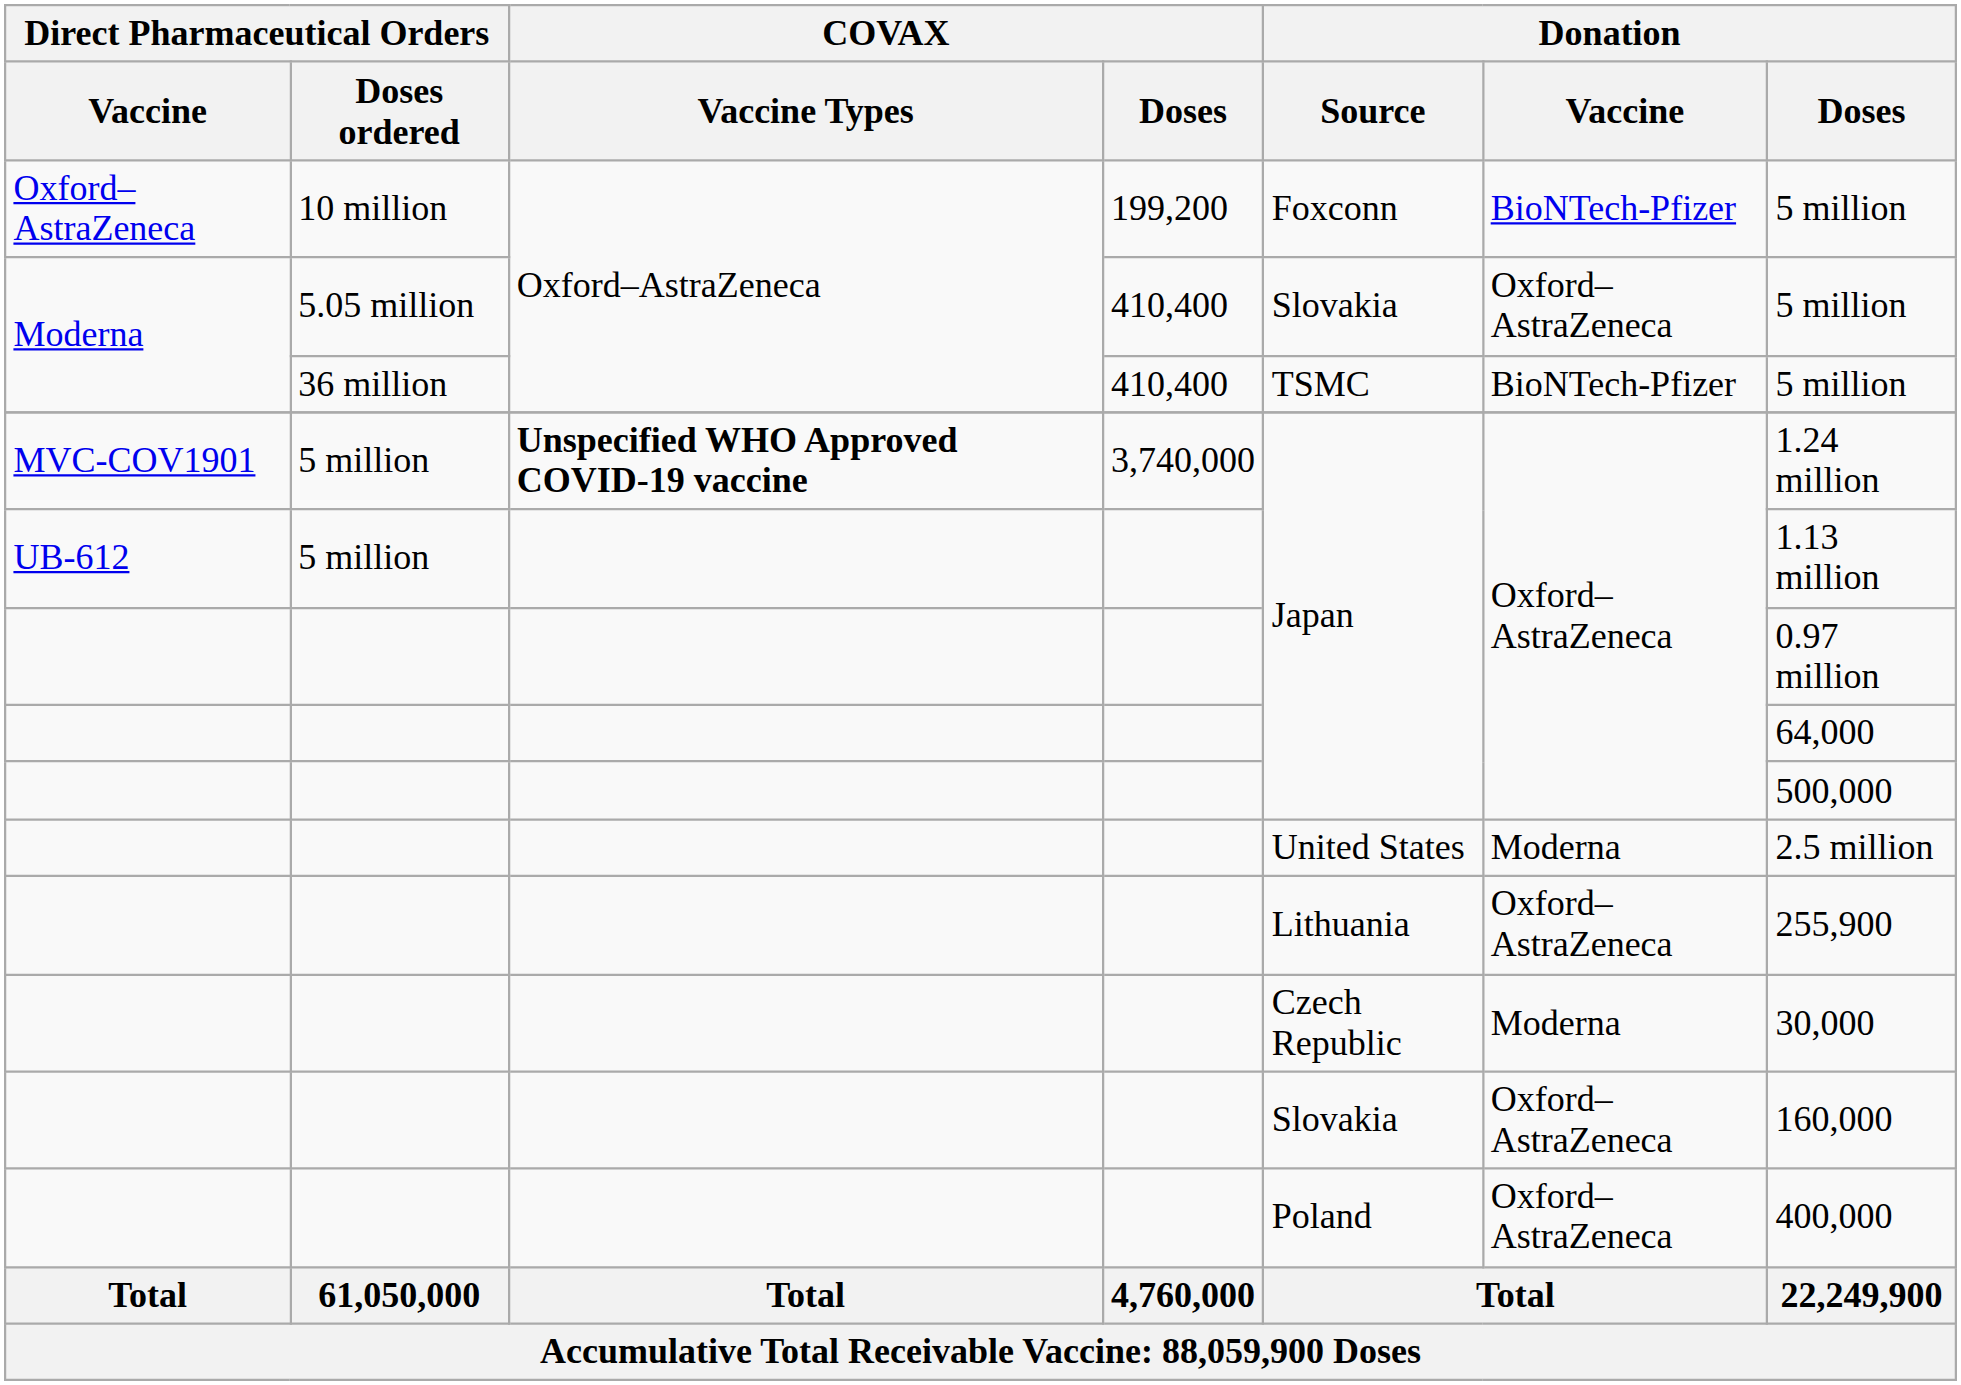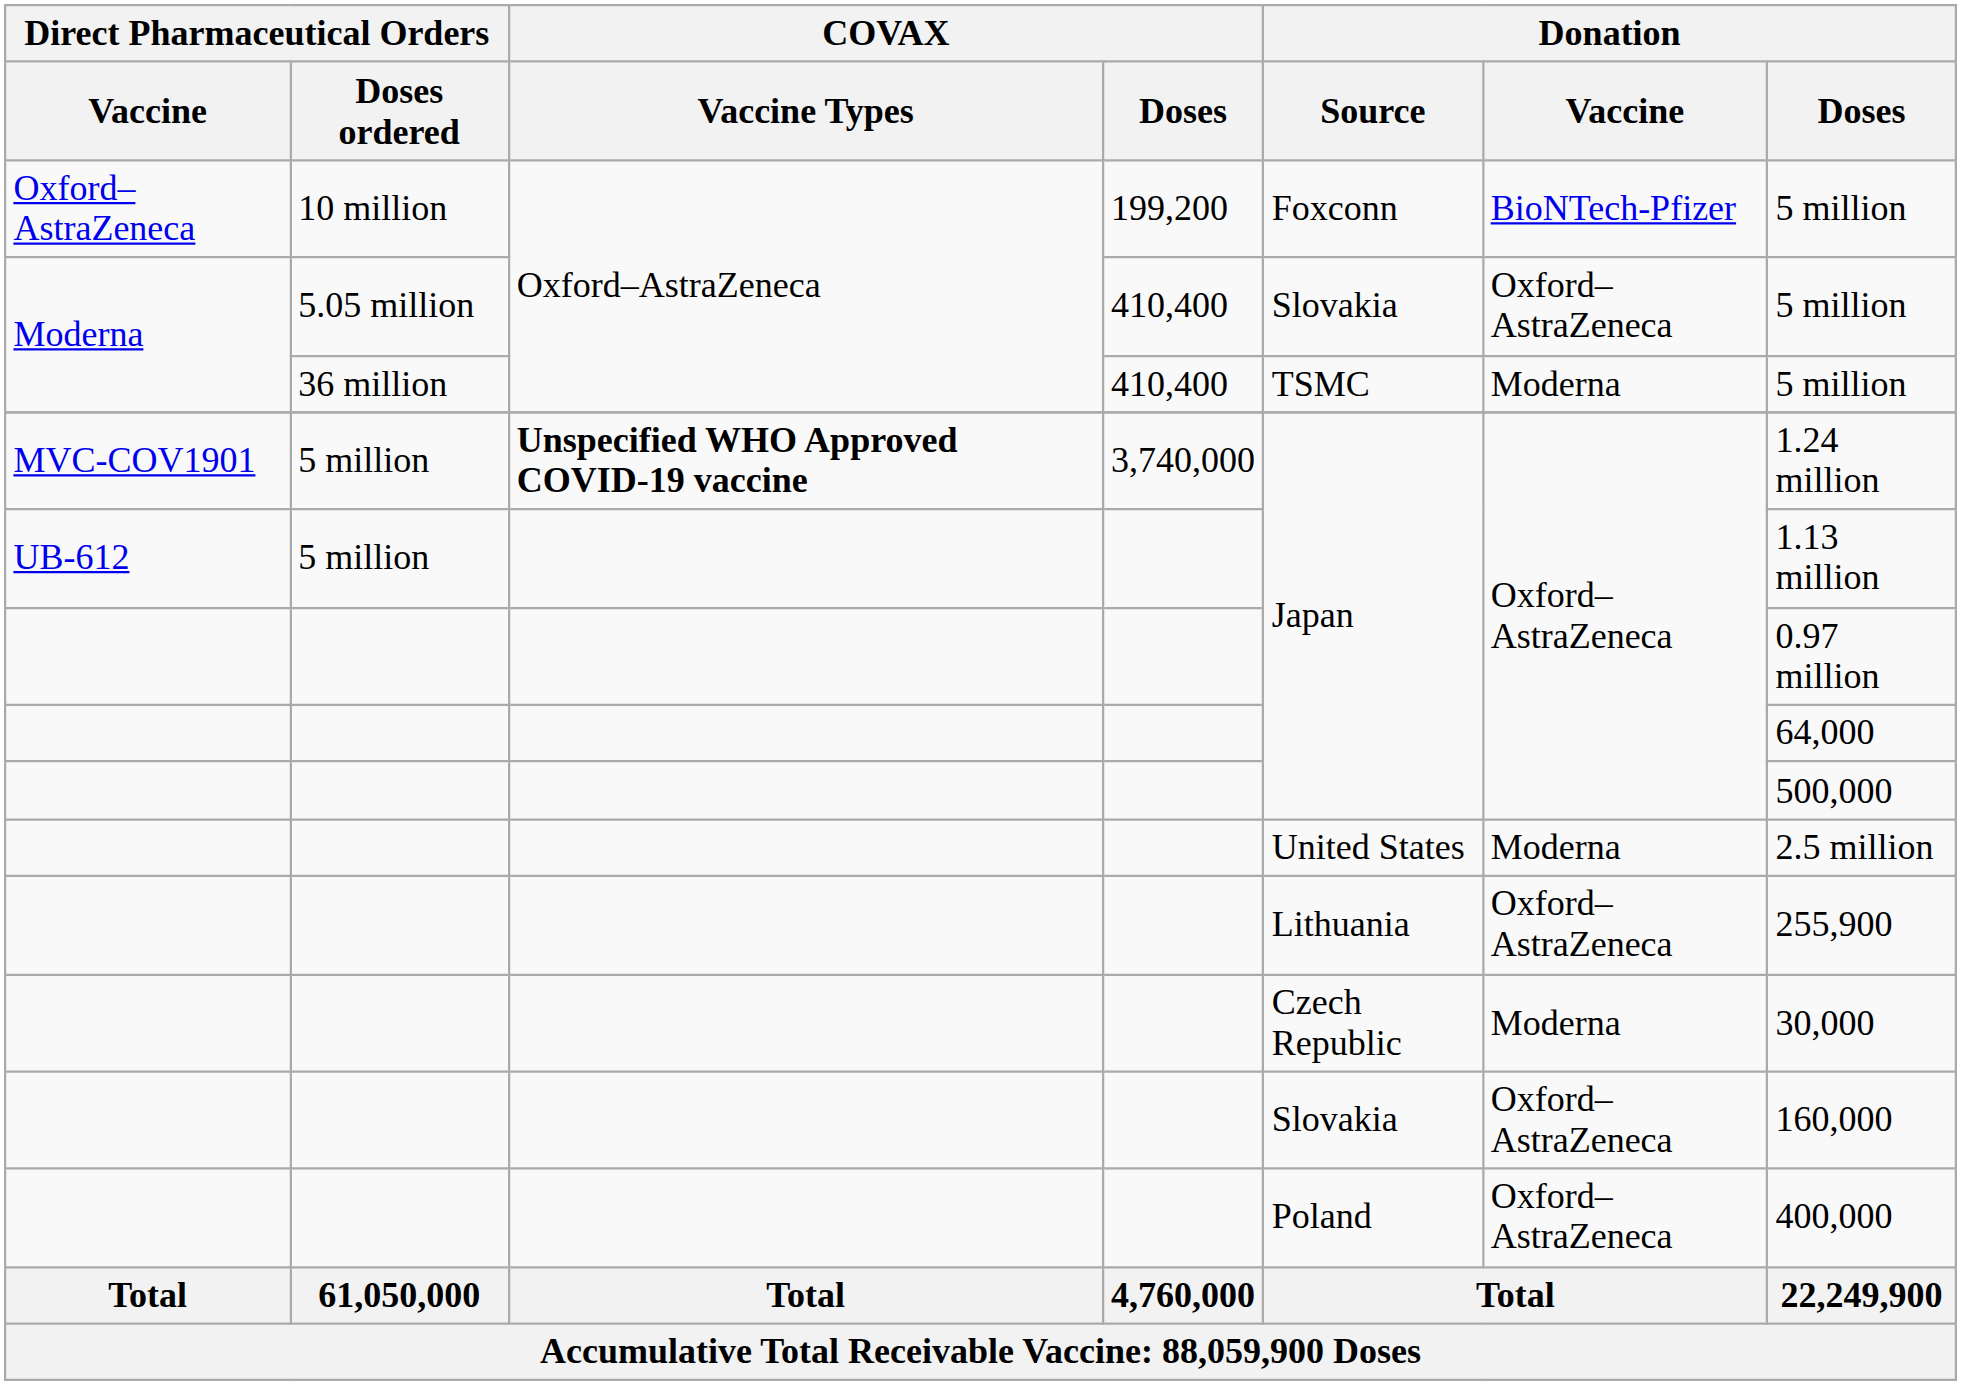Moderna / 36 million | Donation / Vaccine: BioNTech-Pfizer -> Moderna
